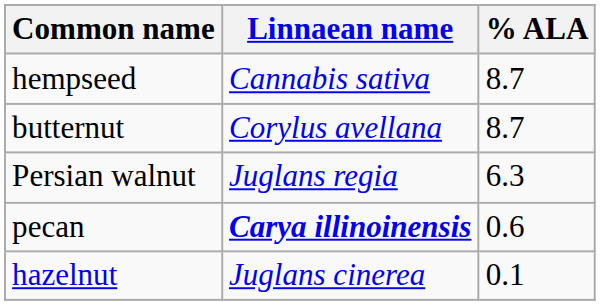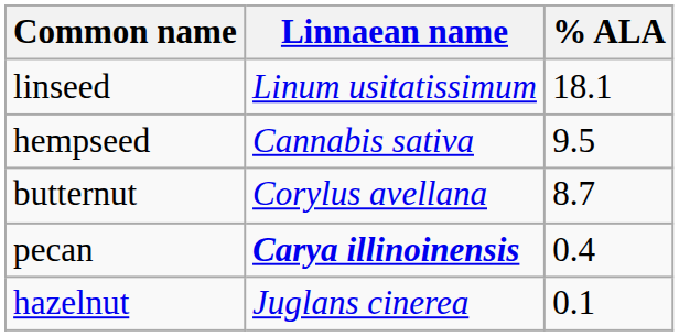+ row: linseed | Linum usitatissimum | 18.1
hempseed | % ALA: 8.7 -> 9.5
- row: Persian walnut | Juglans regia | 6.3
pecan | % ALA: 0.6 -> 0.4
